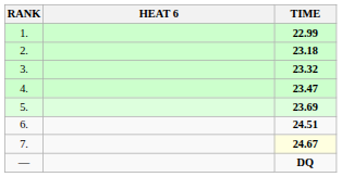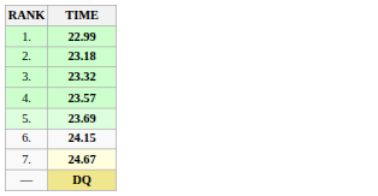- column: HEAT 6
4. | TIME: 23.47 -> 23.57
6. | TIME: 24.51 -> 24.15
— | TIME: no background -> khaki background
